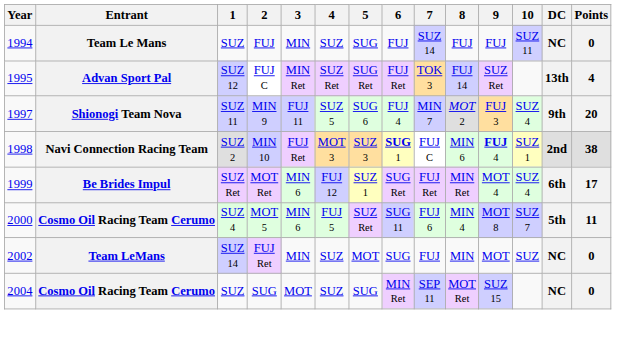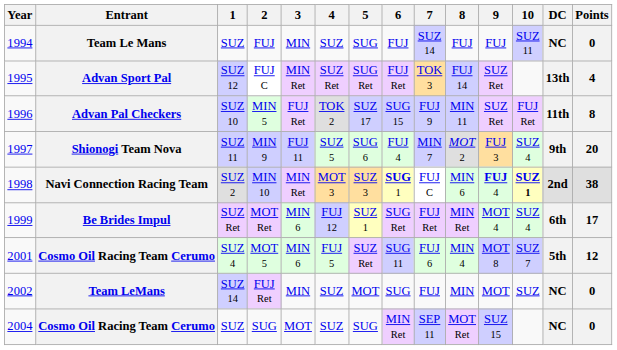+ row: 1996 | Advan Pal Checkers | SUZ 10 | MIN 5 | FUJ Ret | TOK 2 | SUZ 17 | SUG 15 | FUJ 9 | MIN 11 | SUZ Ret | FUJ Ret | 11th | 8
MIN 10 | 3: FUJ Ret -> MIN Ret
MIN 10 | 10: normal -> bold
MOT 5 | Year: 2000 -> 2001
MOT 5 | Points: 11 -> 12
